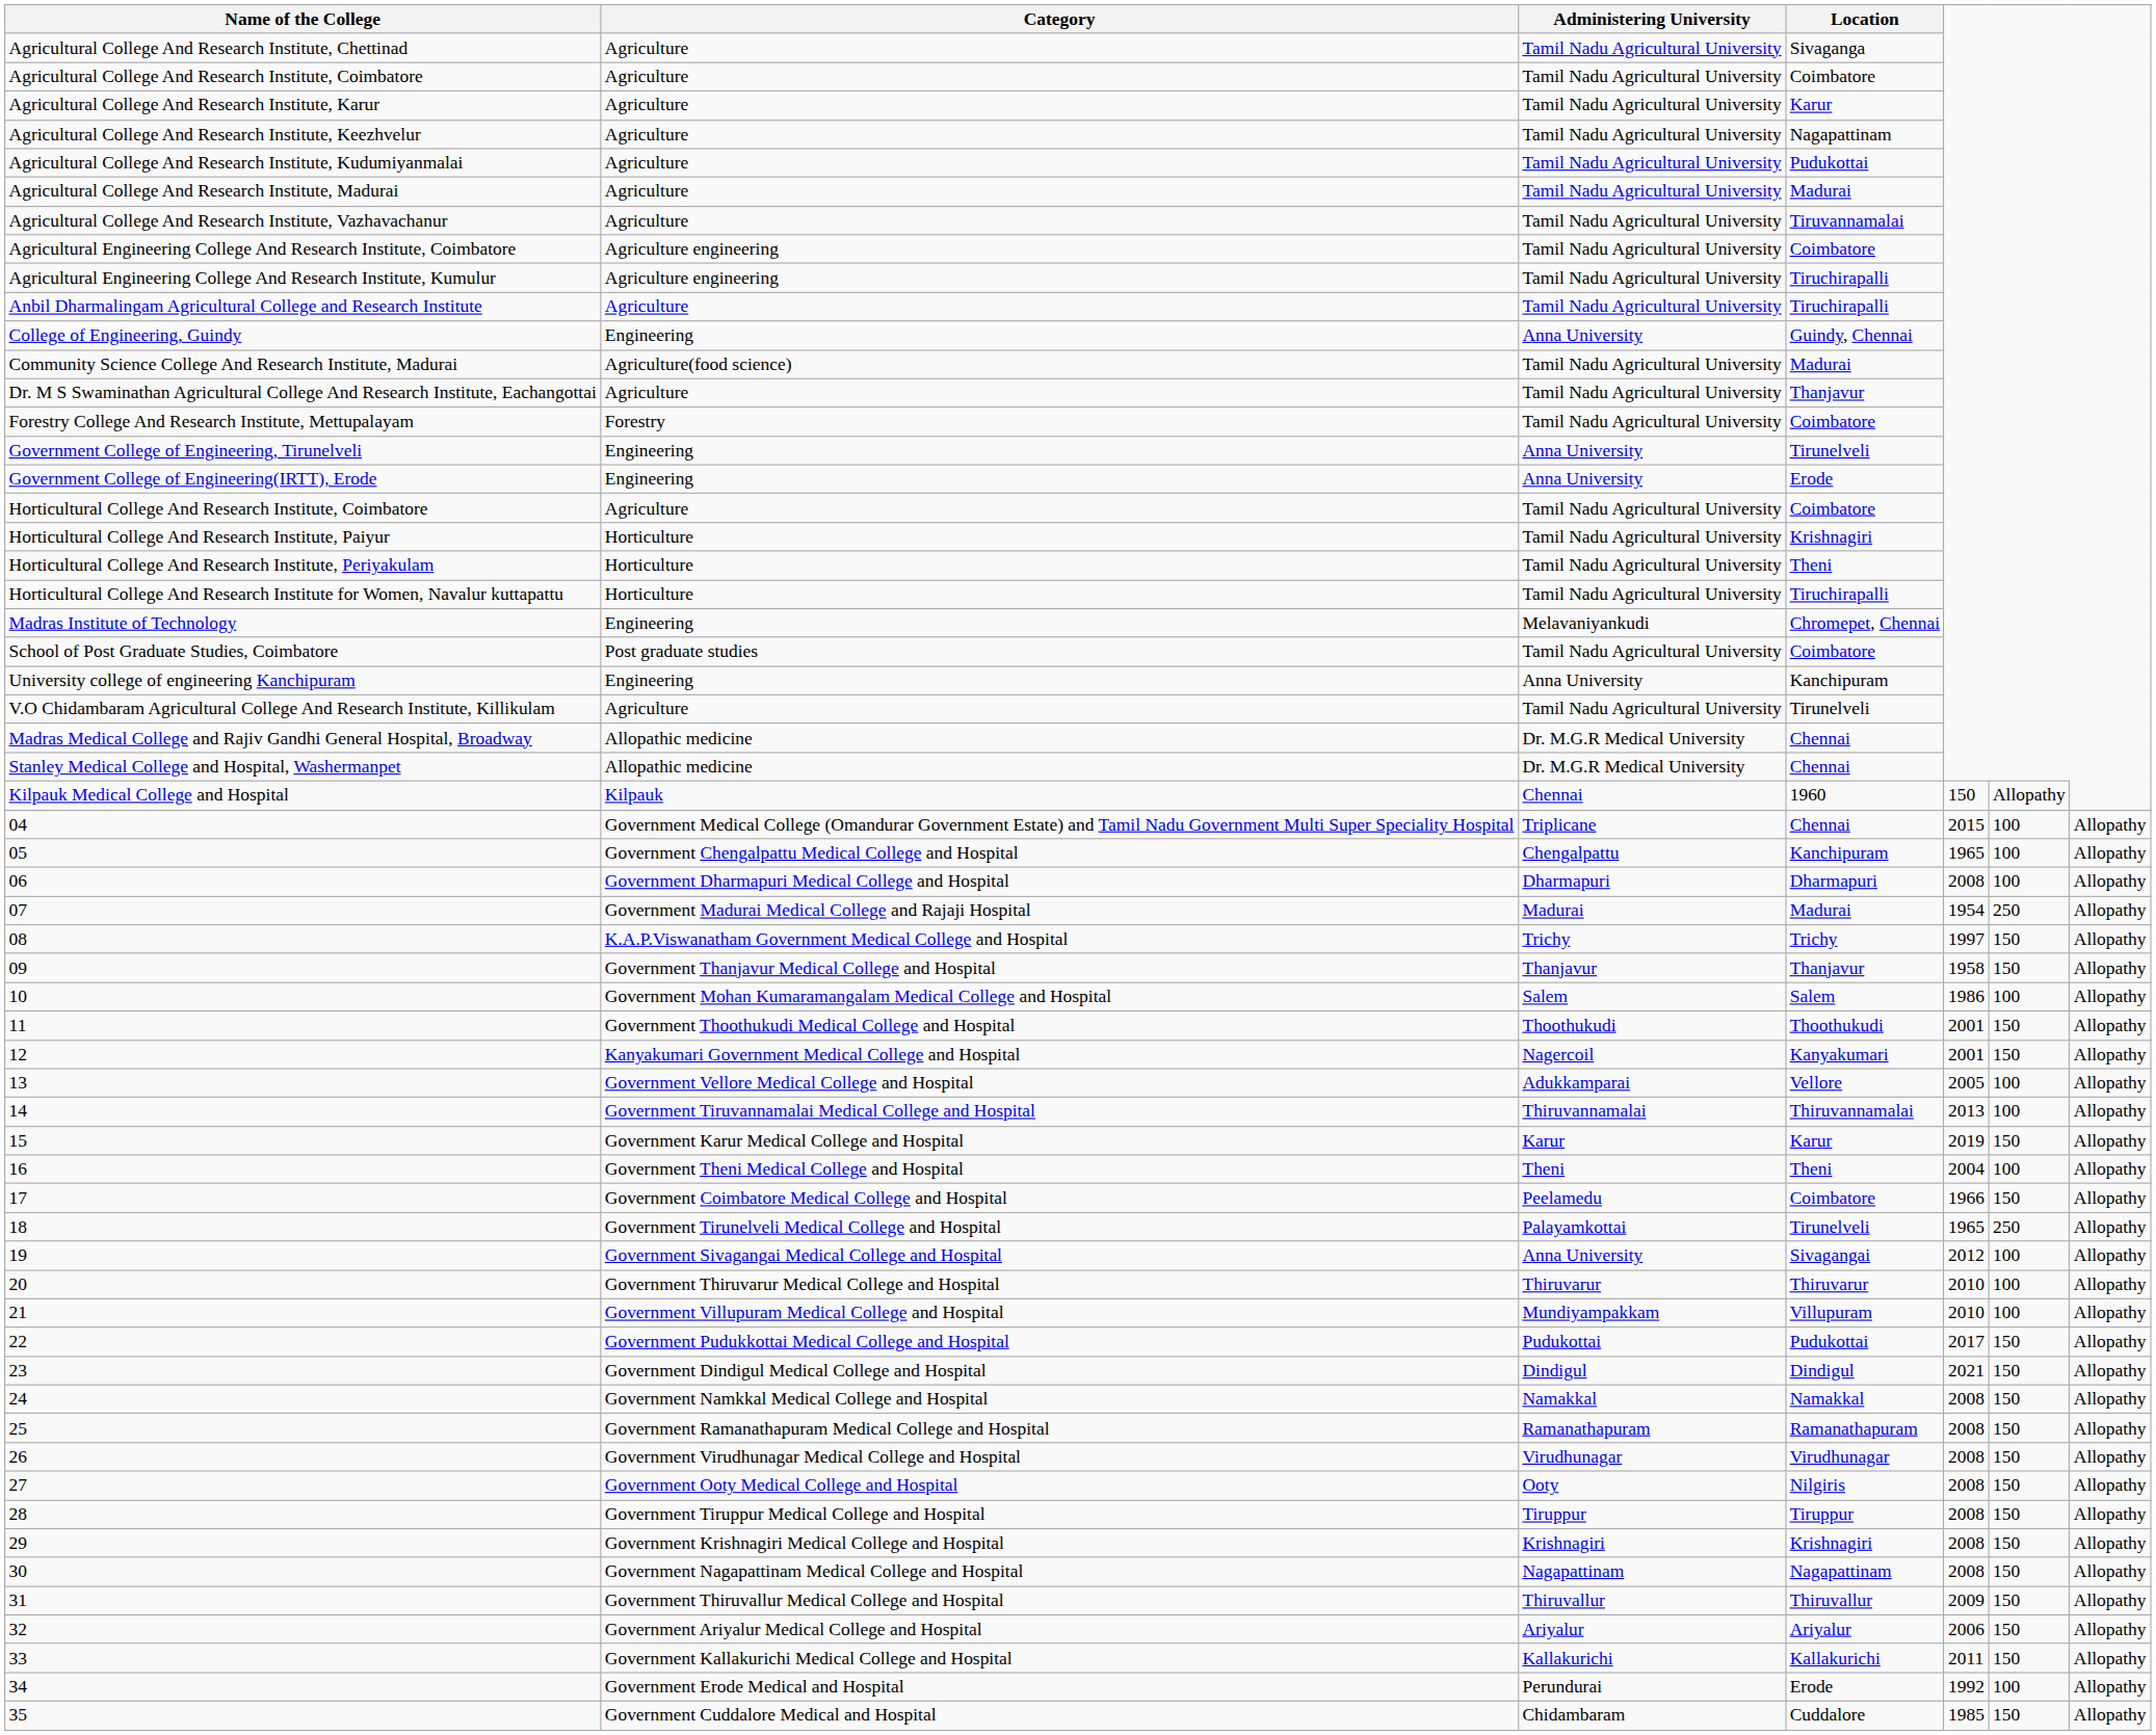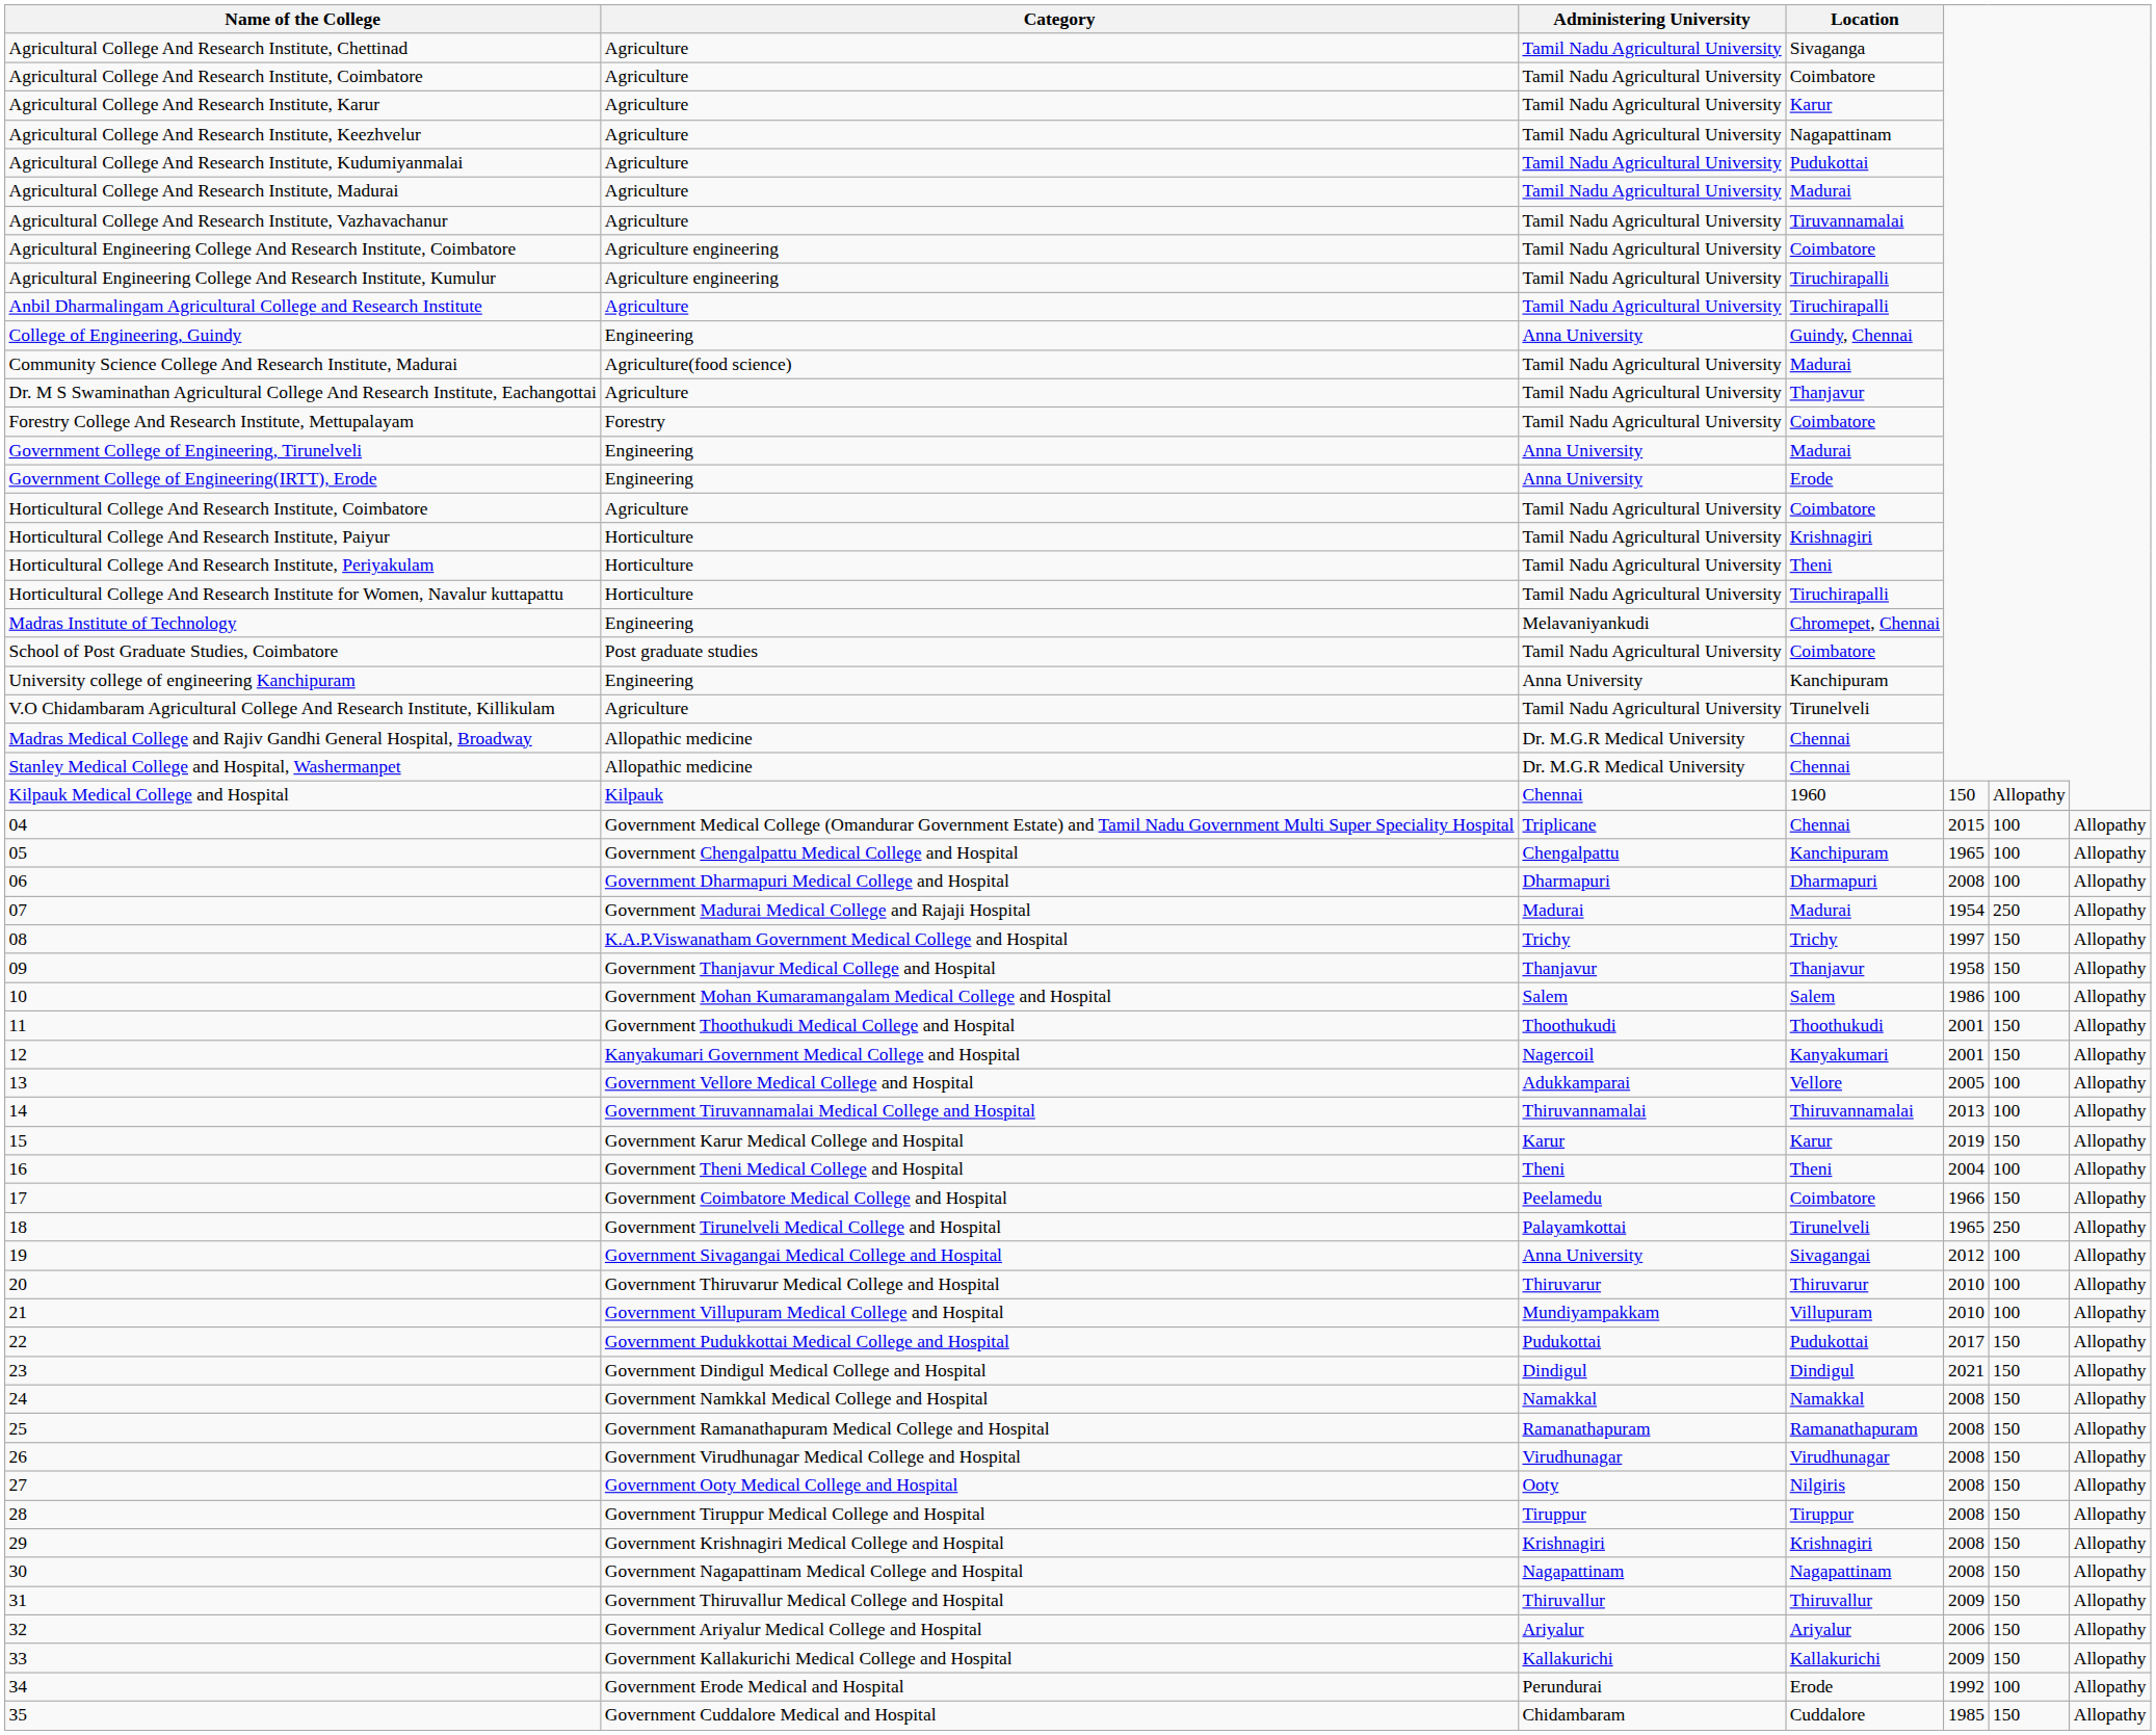Government College of Engineering, Tirunelveli | Location: Tirunelveli -> Madurai
33 | column 5: 2011 -> 2009
